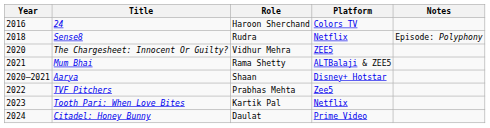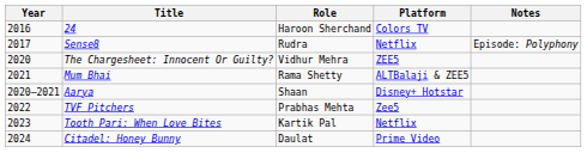Sense8 | Year: 2018 -> 2017
